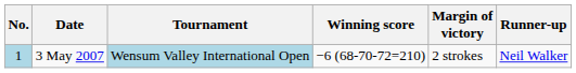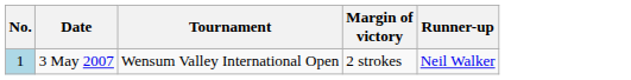- column: Winning score | −6 (68-70-72=210)
3 May 2007 | Tournament: lightblue background -> no background
